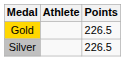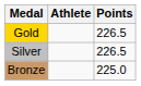+ row: Bronze | 225.0
